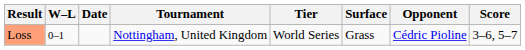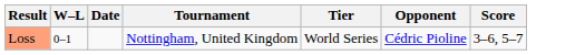- column: Surface | Grass
